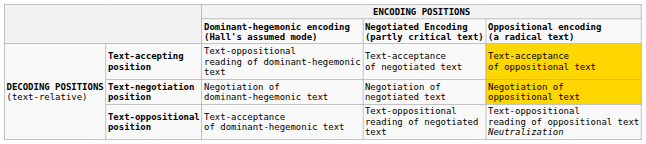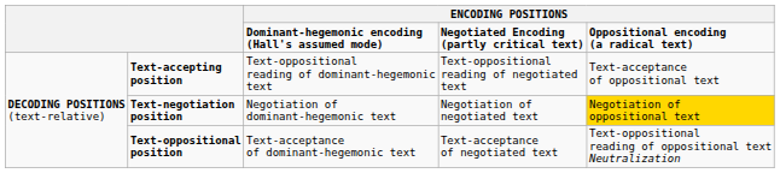Text-accepting position | column 4: Text-acceptance of negotiated text -> Text-oppositional reading of negotiated text
Text-accepting position | column 5: gold background -> no background
Text-oppositional position | column 4: Text-oppositional reading of negotiated text -> Text-acceptance of negotiated text
